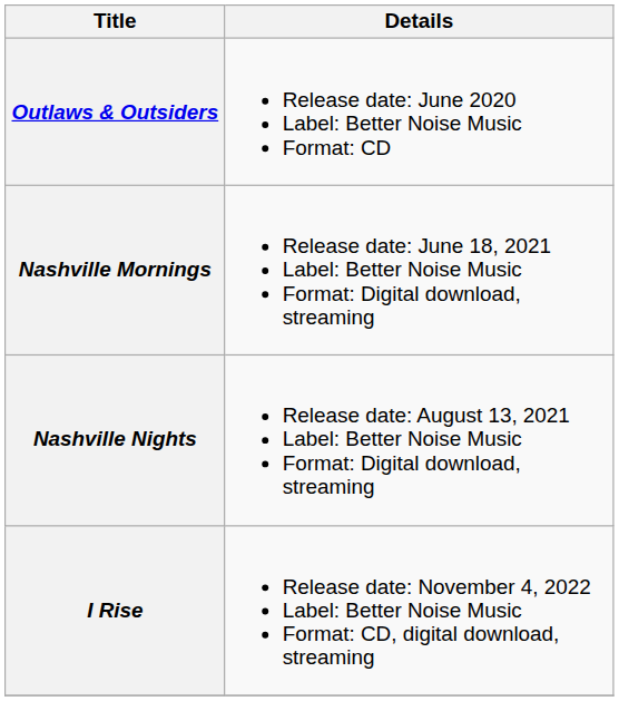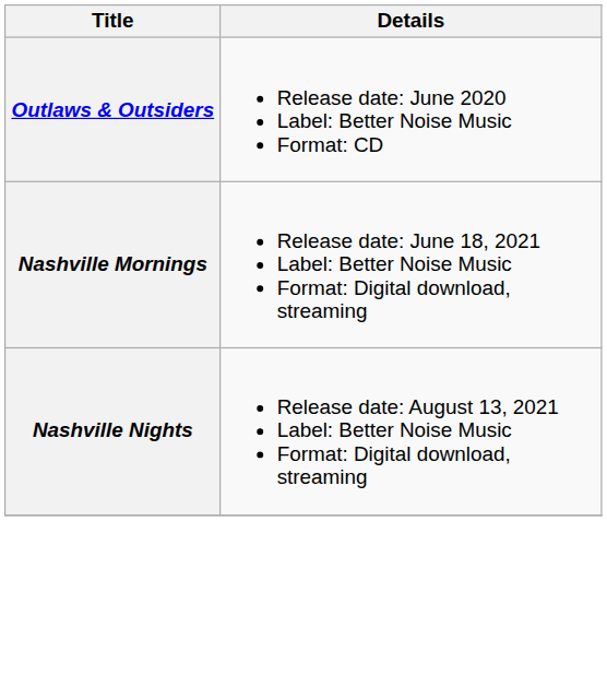- row: I Rise | Release date: November 4, 2022 Label: Better Noise Music Format: CD, digital download, streaming
